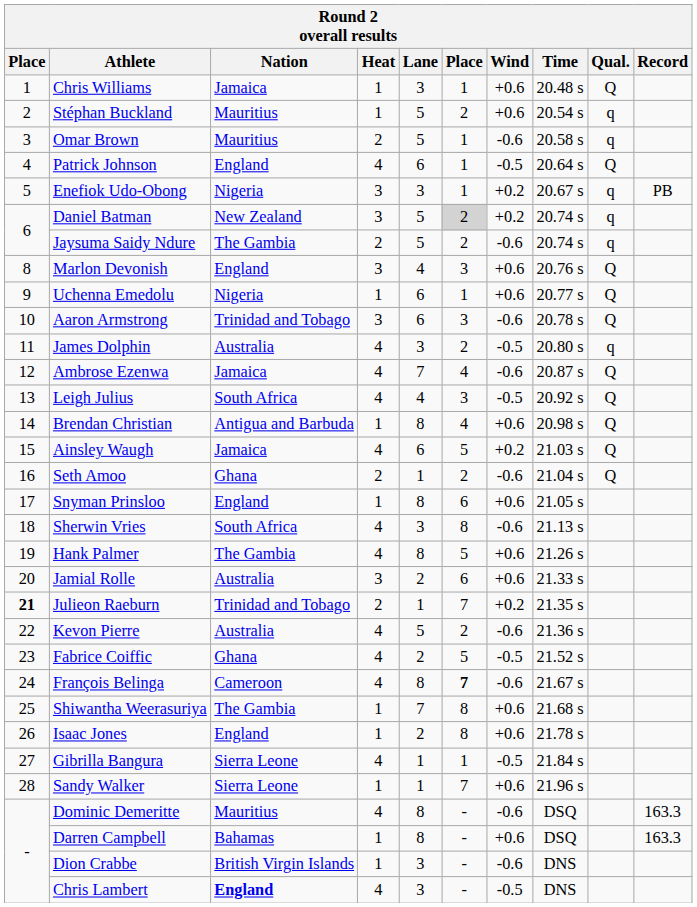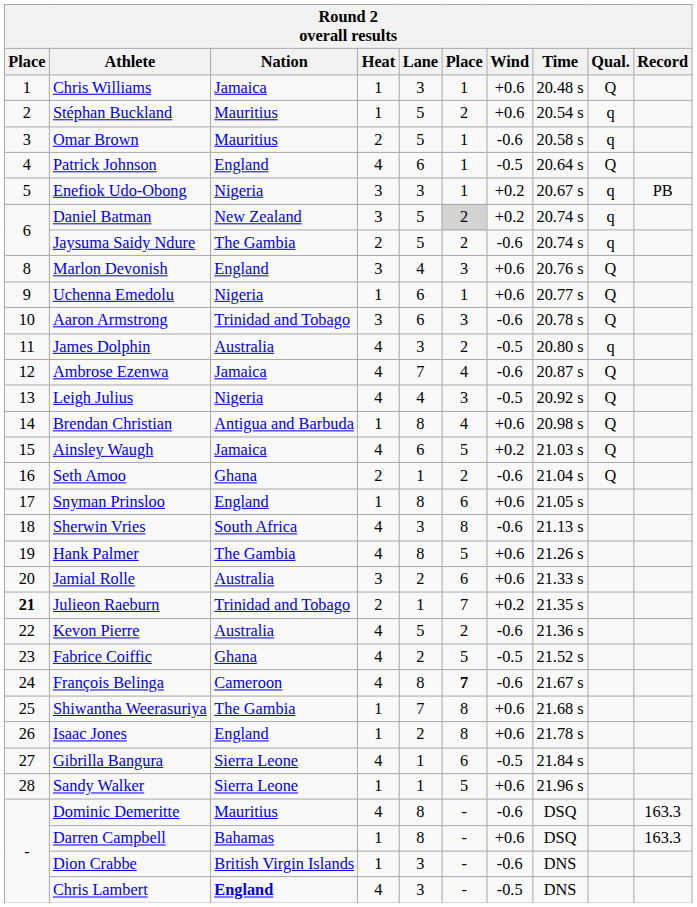Leigh Julius | Nation: South Africa -> Nigeria
Gibrilla Bangura | column 6: 1 -> 6
Sandy Walker | column 6: 7 -> 5
